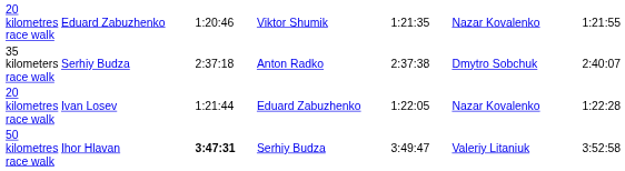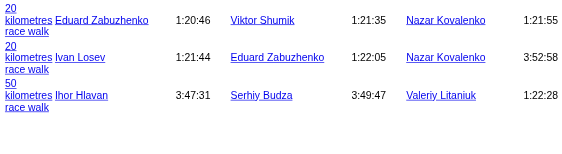- row: 35 kilometers race walk | Serhiy Budza | 2:37:18 | Anton Radko | 2:37:38 | Dmytro Sobchuk | 2:40:07
20 kilometres race walk / Ivan Losev | column 7: 1:22:28 -> 3:52:58
50 kilometres race walk | column 3: bold -> normal
50 kilometres race walk | column 7: 3:52:58 -> 1:22:28
